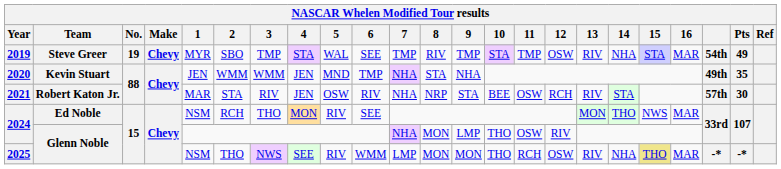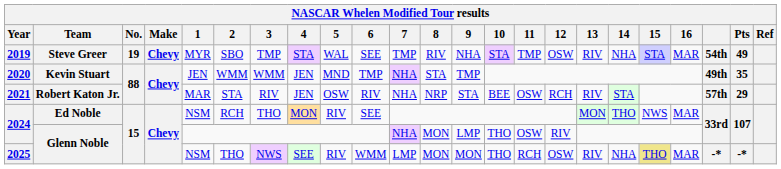2019 | 9: TMP -> NHA
2020 | 9: NHA -> TMP
2021 | Pts: 30 -> 29
